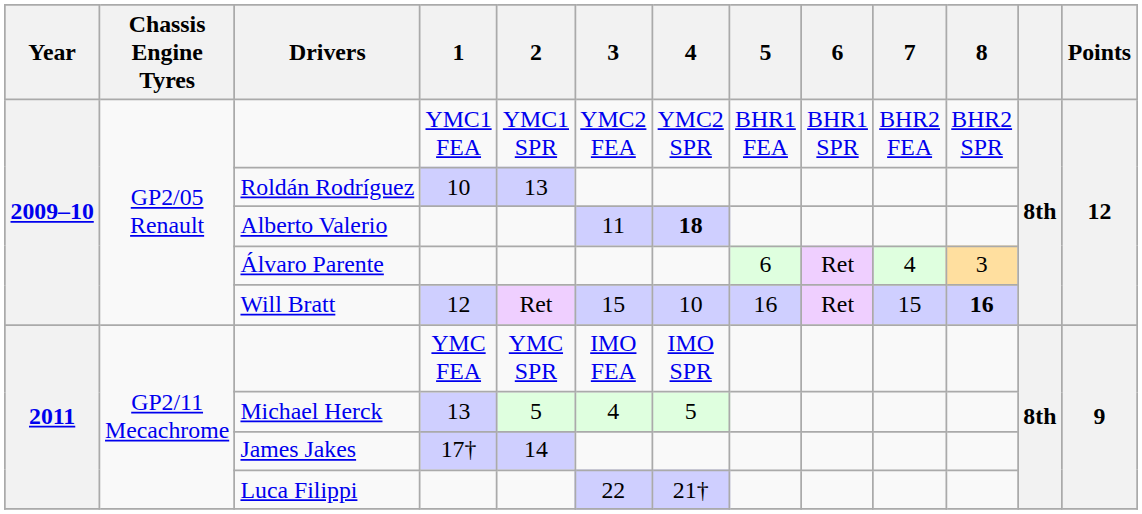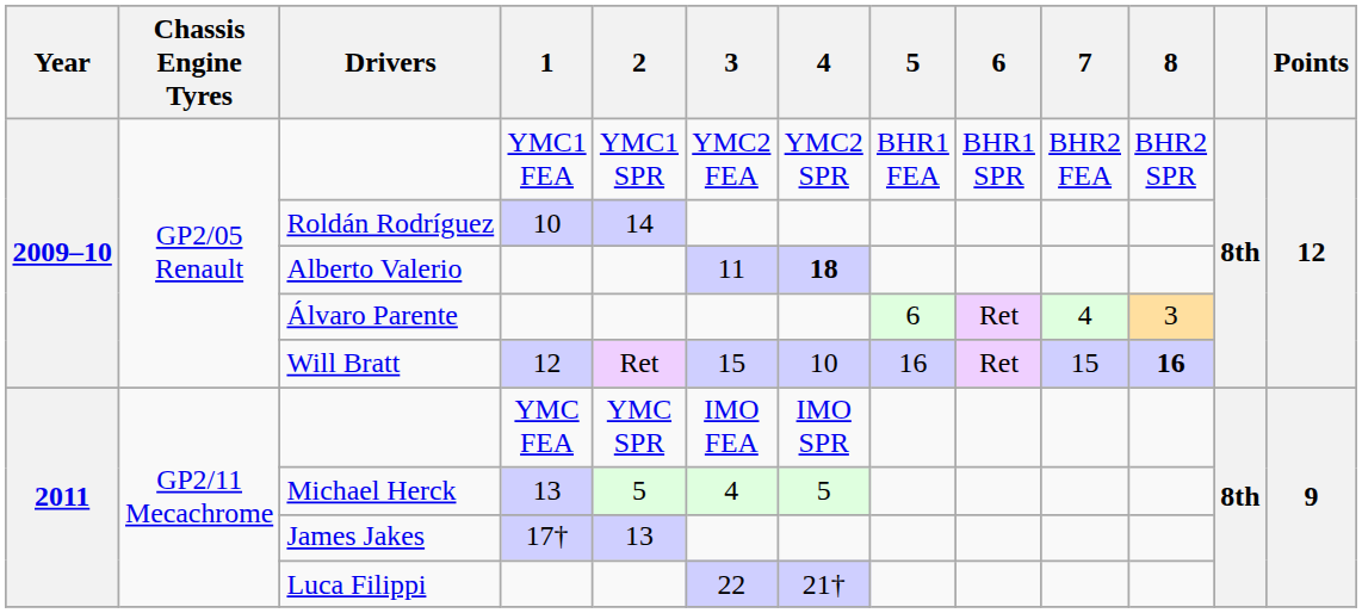Roldán Rodríguez | 2: 13 -> 14
James Jakes | 2: 14 -> 13
